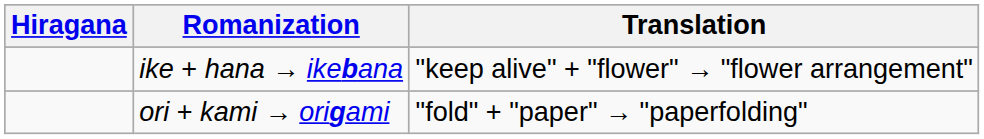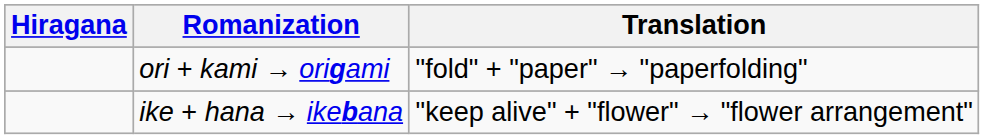rows swapped: ike + hana → ikebana <-> ori + kami → origami
